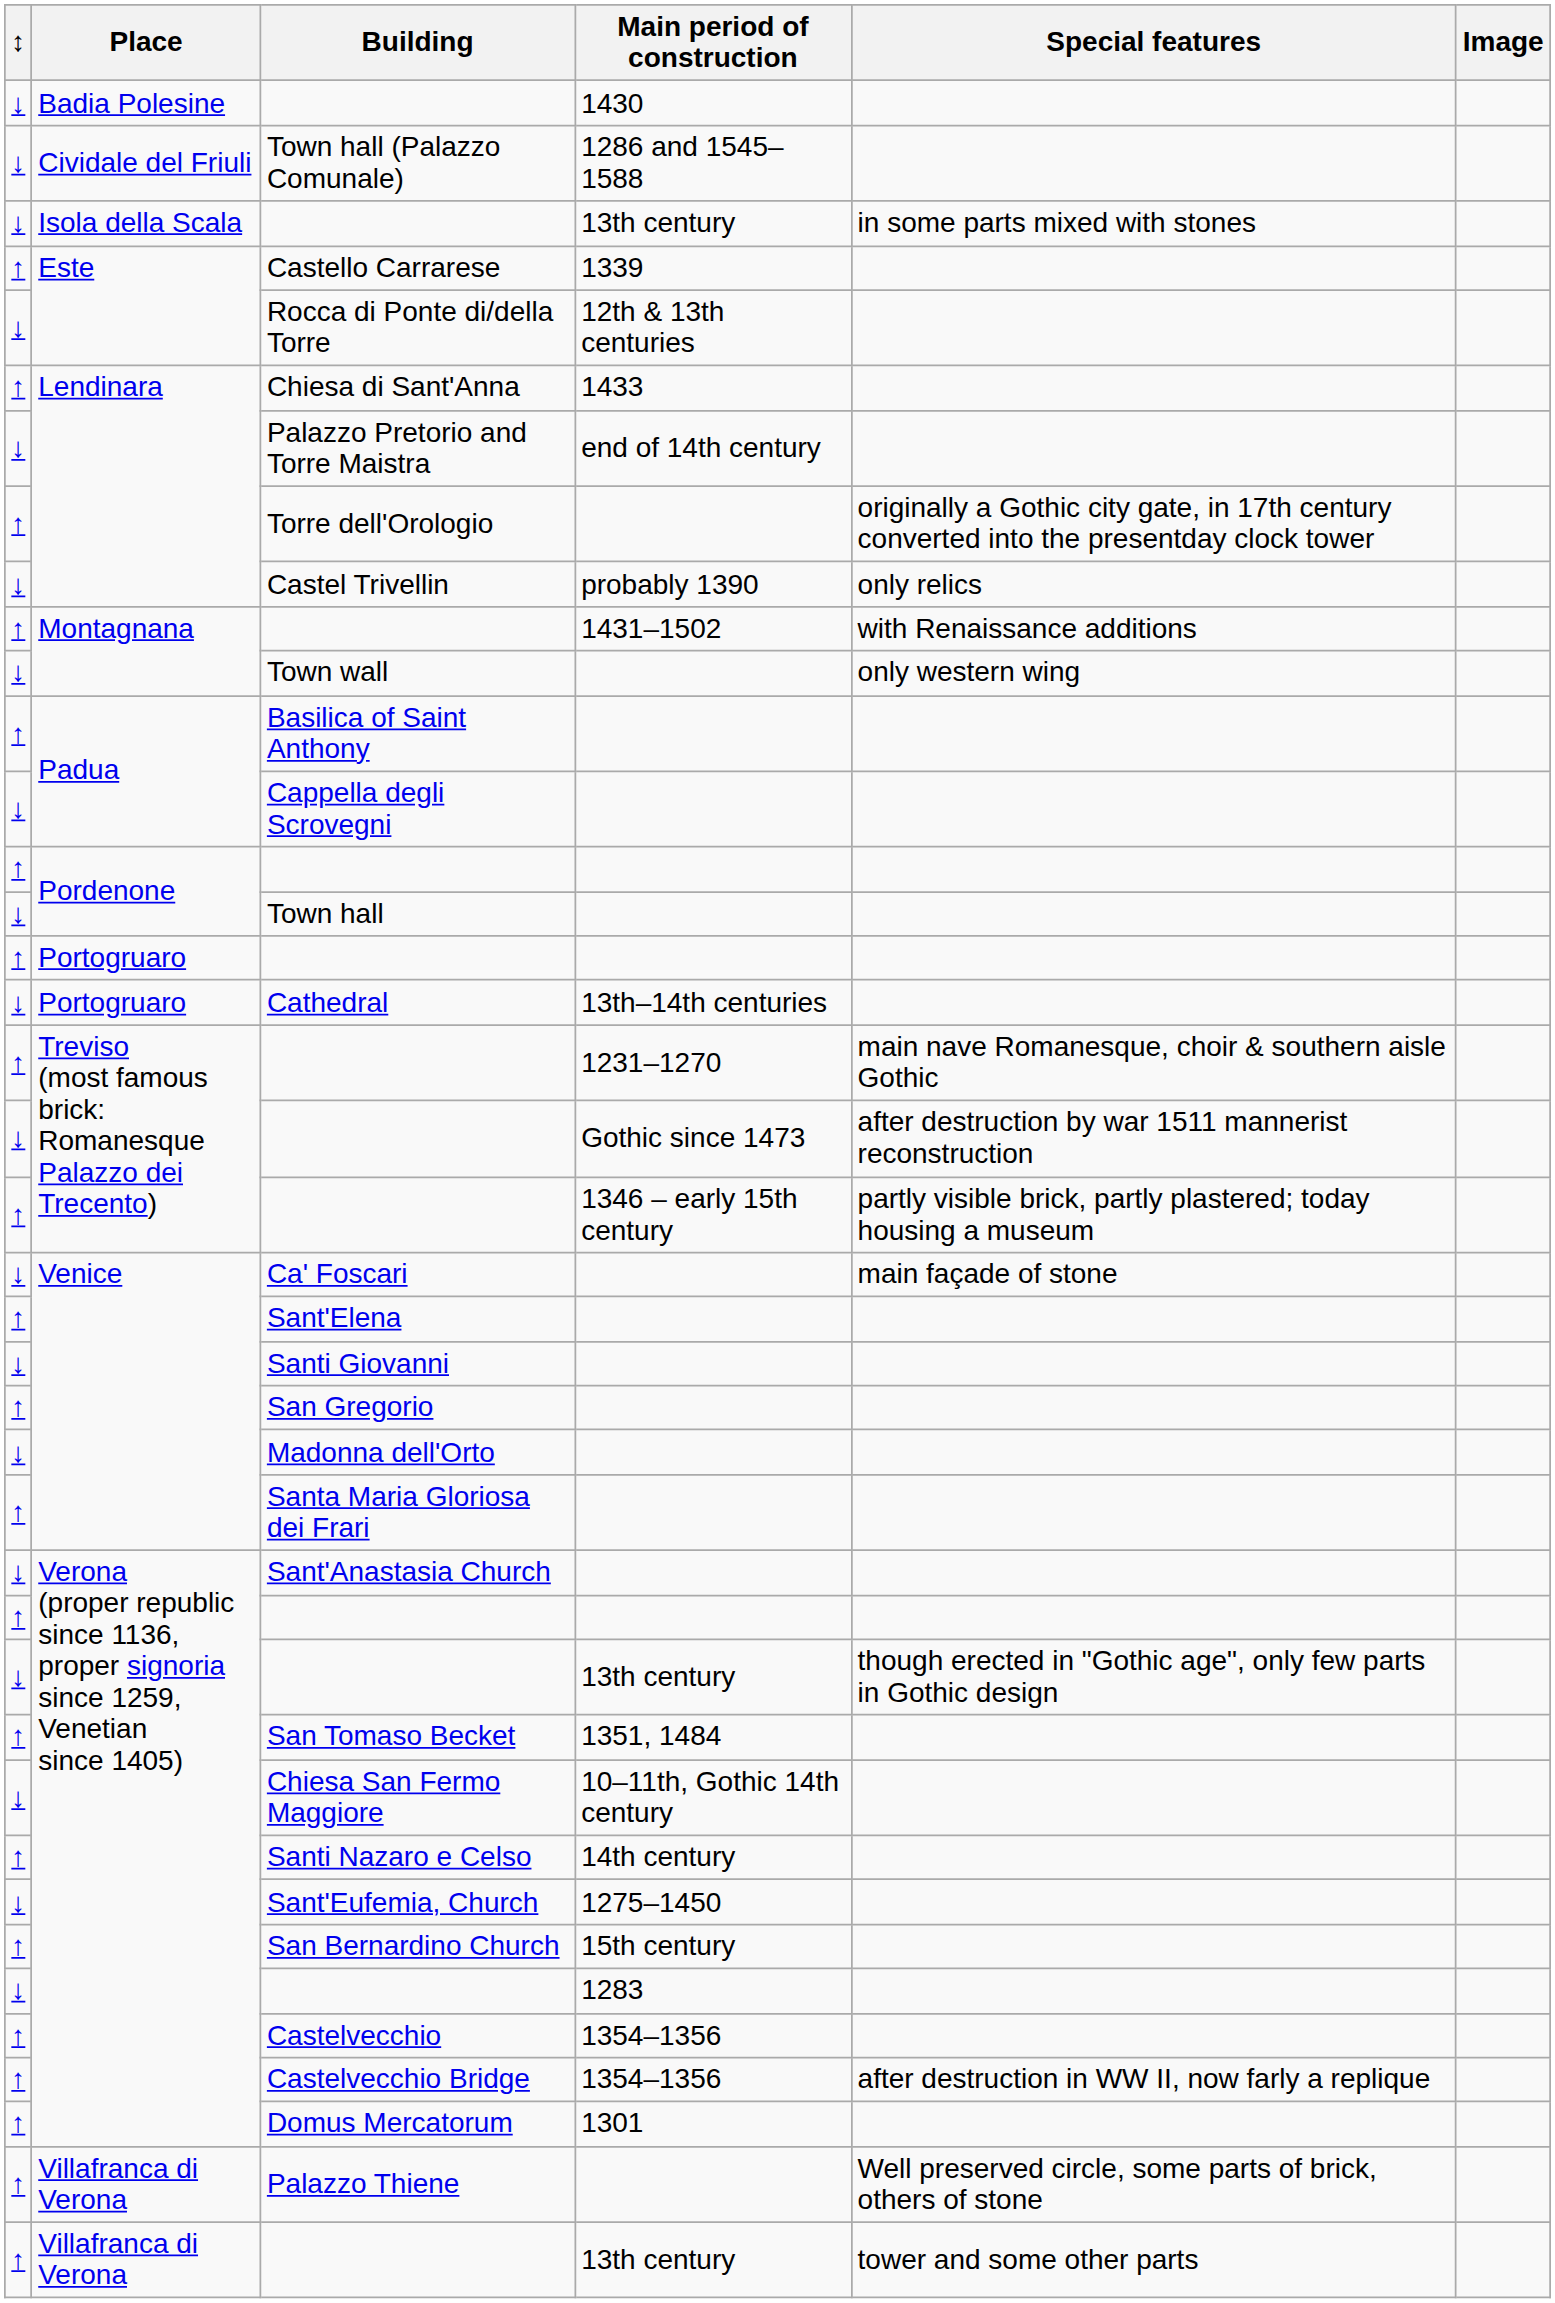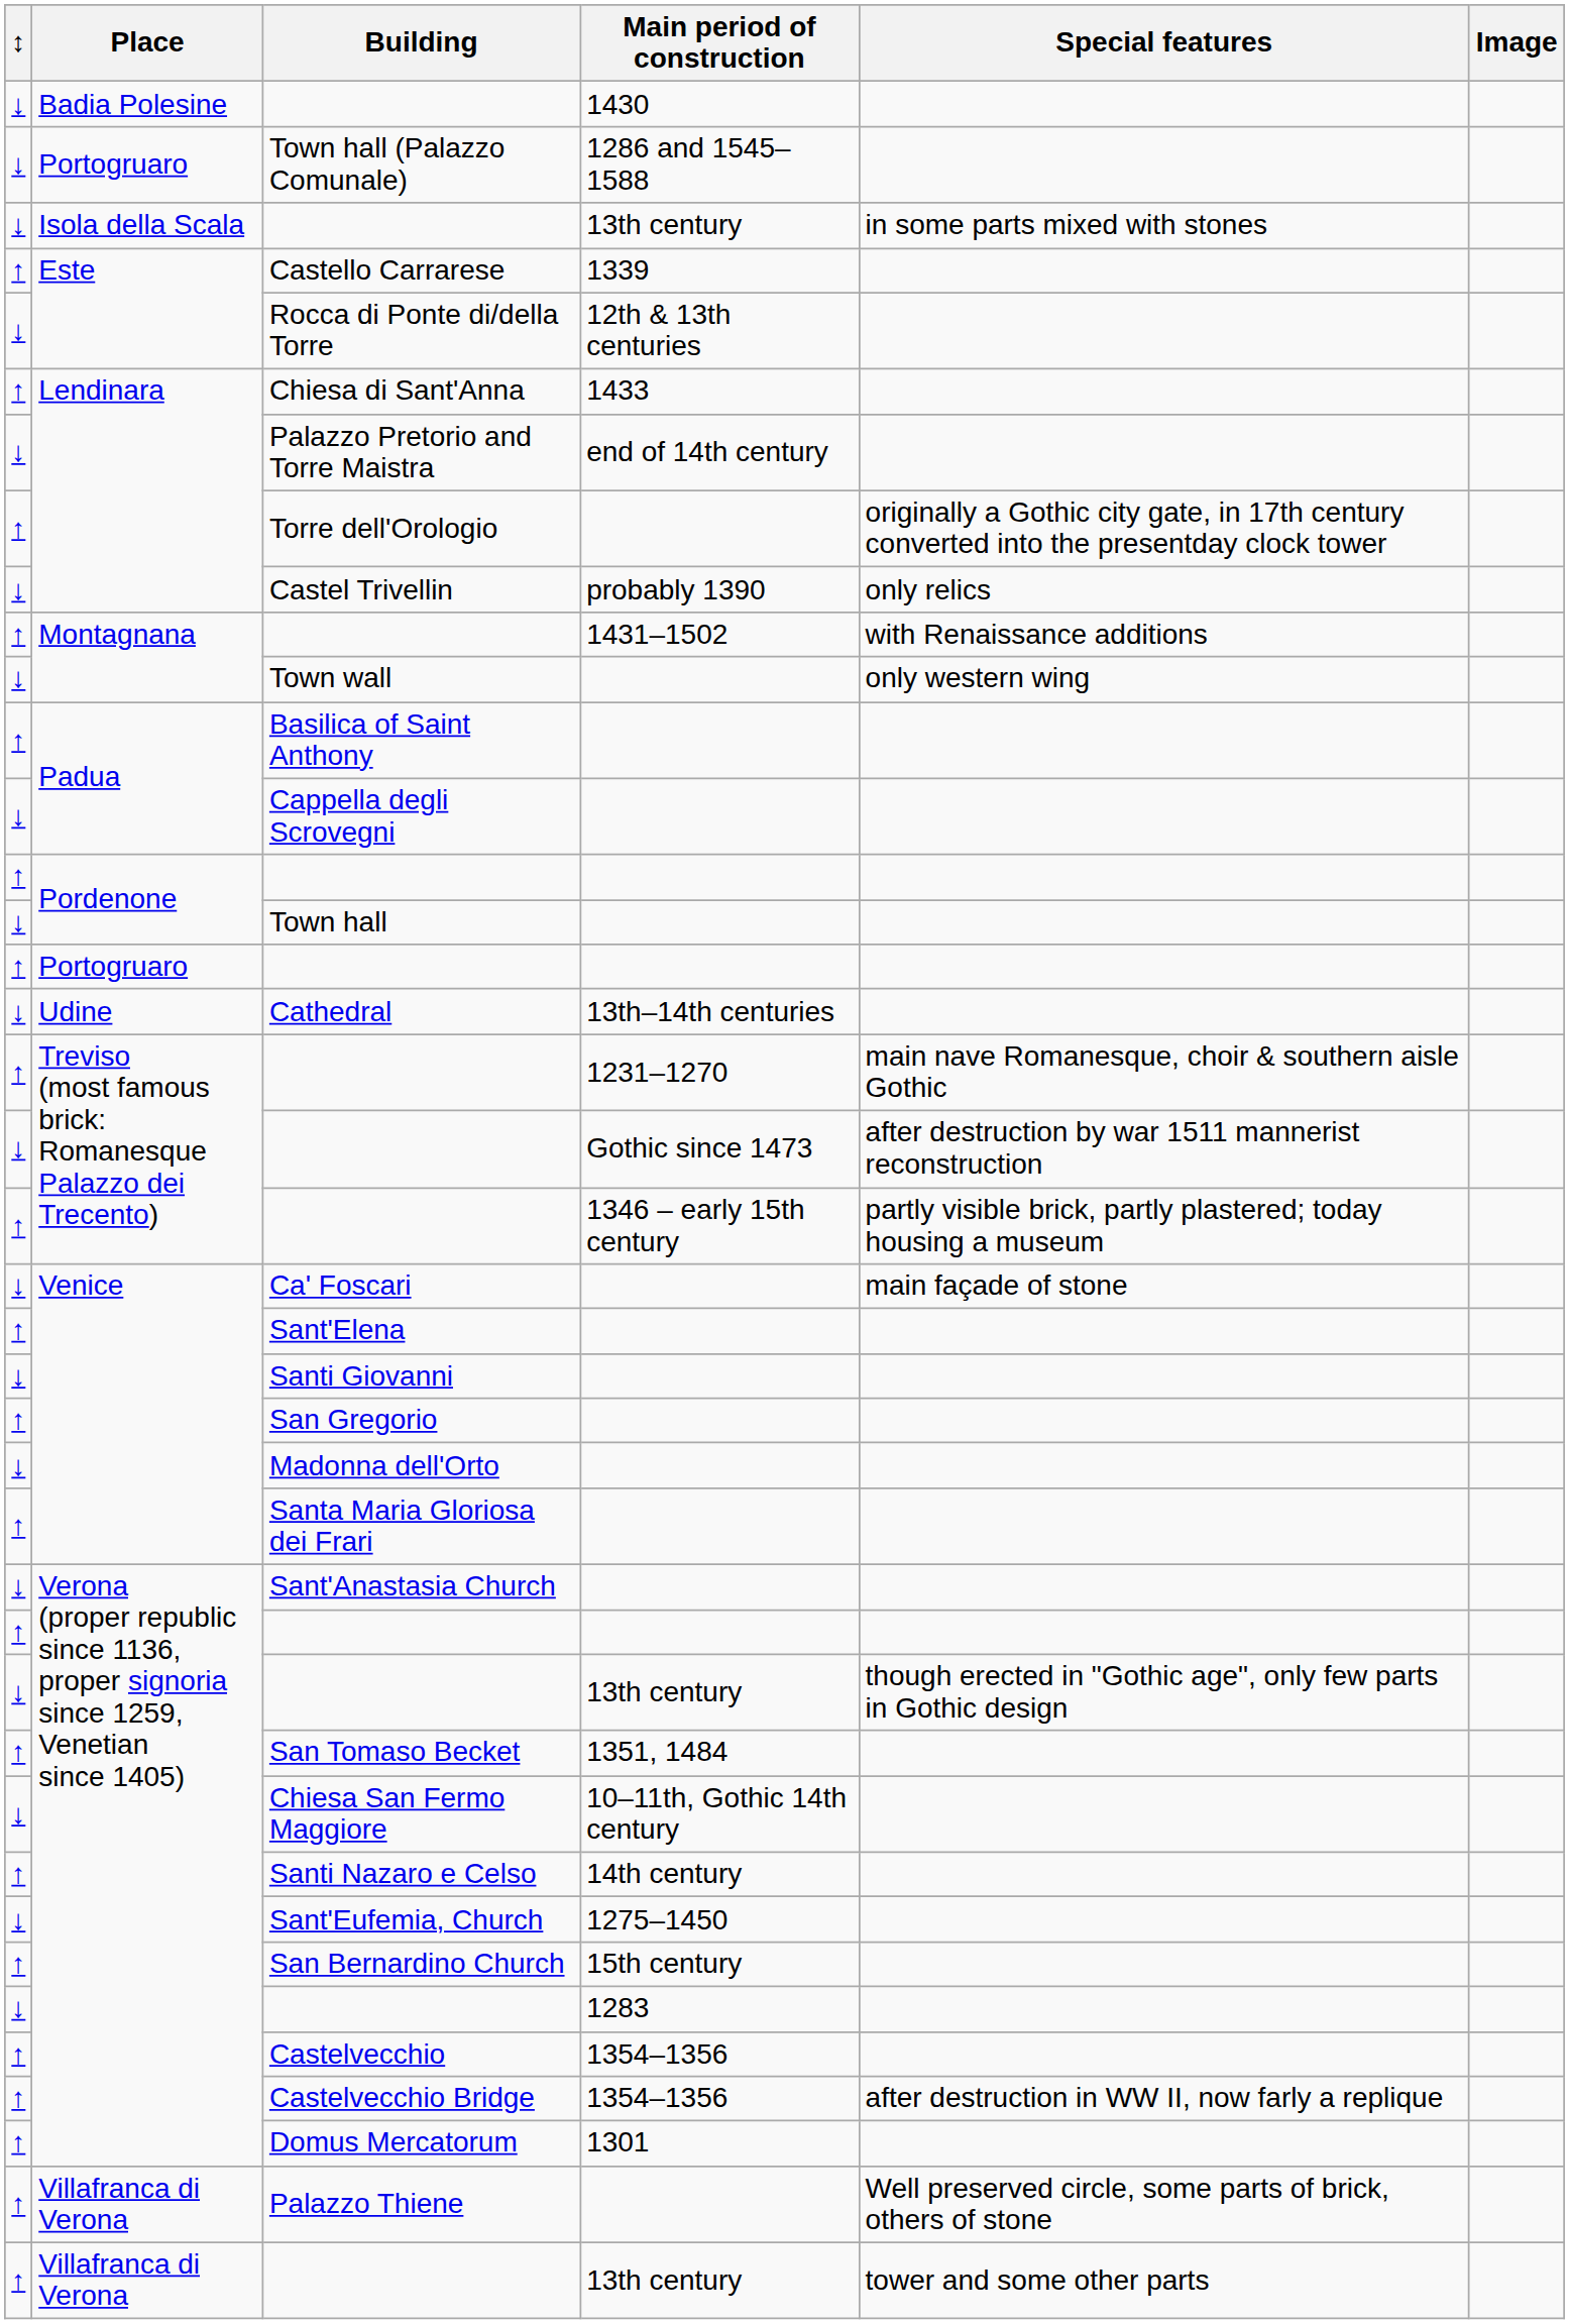Town hall (Palazzo Comunale) | Place: Cividale del Friuli -> Portogruaro
Cathedral | Place: Portogruaro -> Udine
